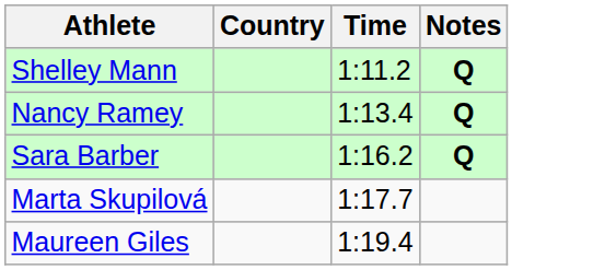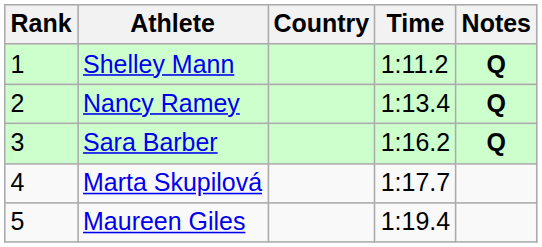+ column: Rank | 1 | 2 | 3 | 4 | 5
